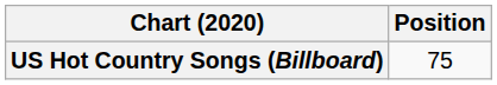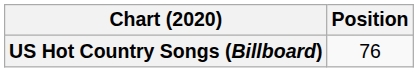US Hot Country Songs (Billboard) | Position: 75 -> 76
